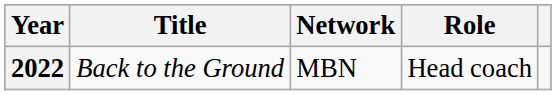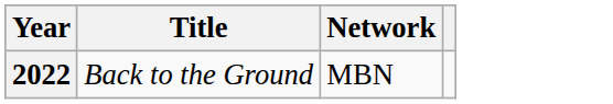- column: Role | Head coach
